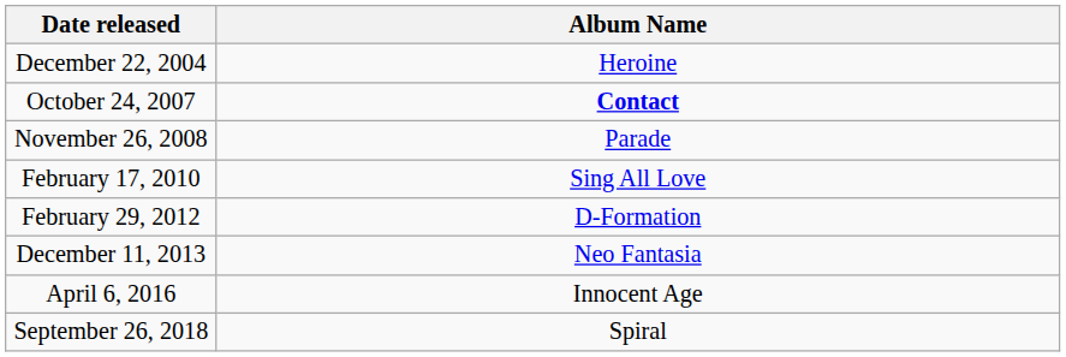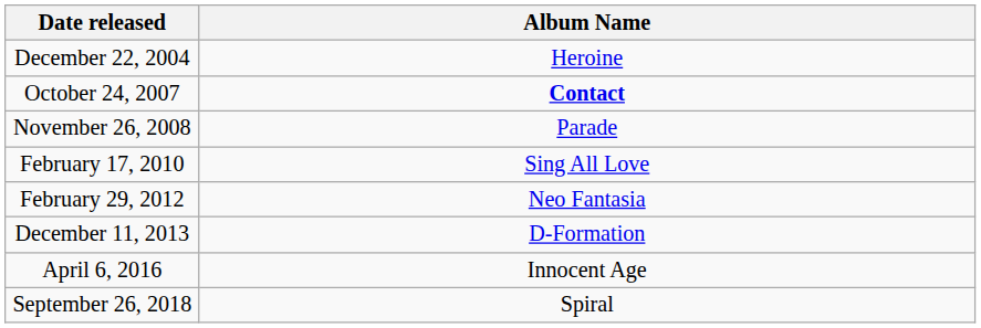February 29, 2012 | Album Name: D-Formation -> Neo Fantasia
December 11, 2013 | Album Name: Neo Fantasia -> D-Formation
